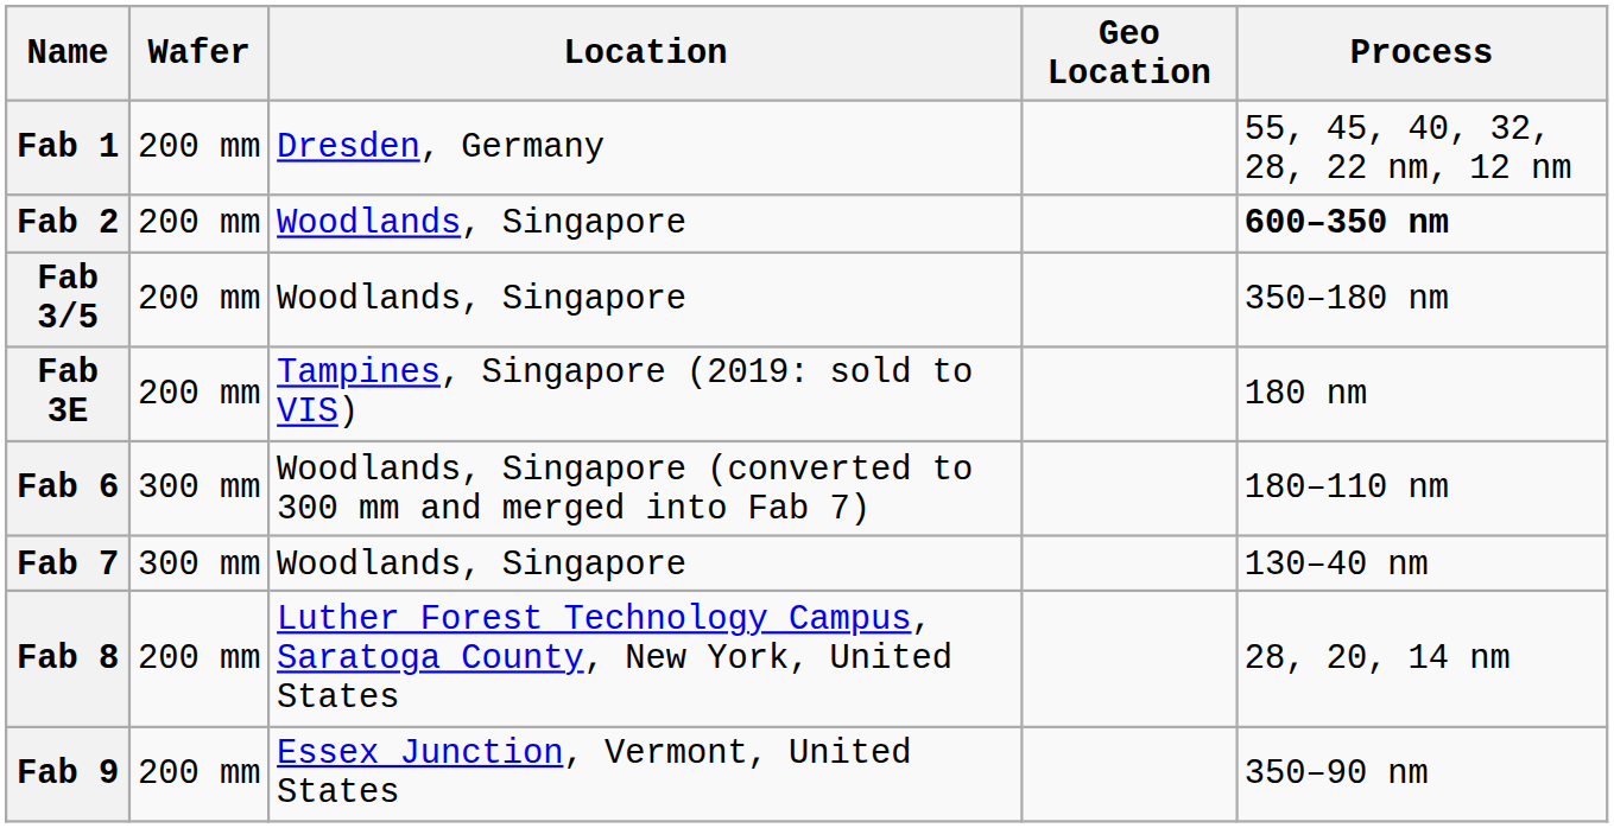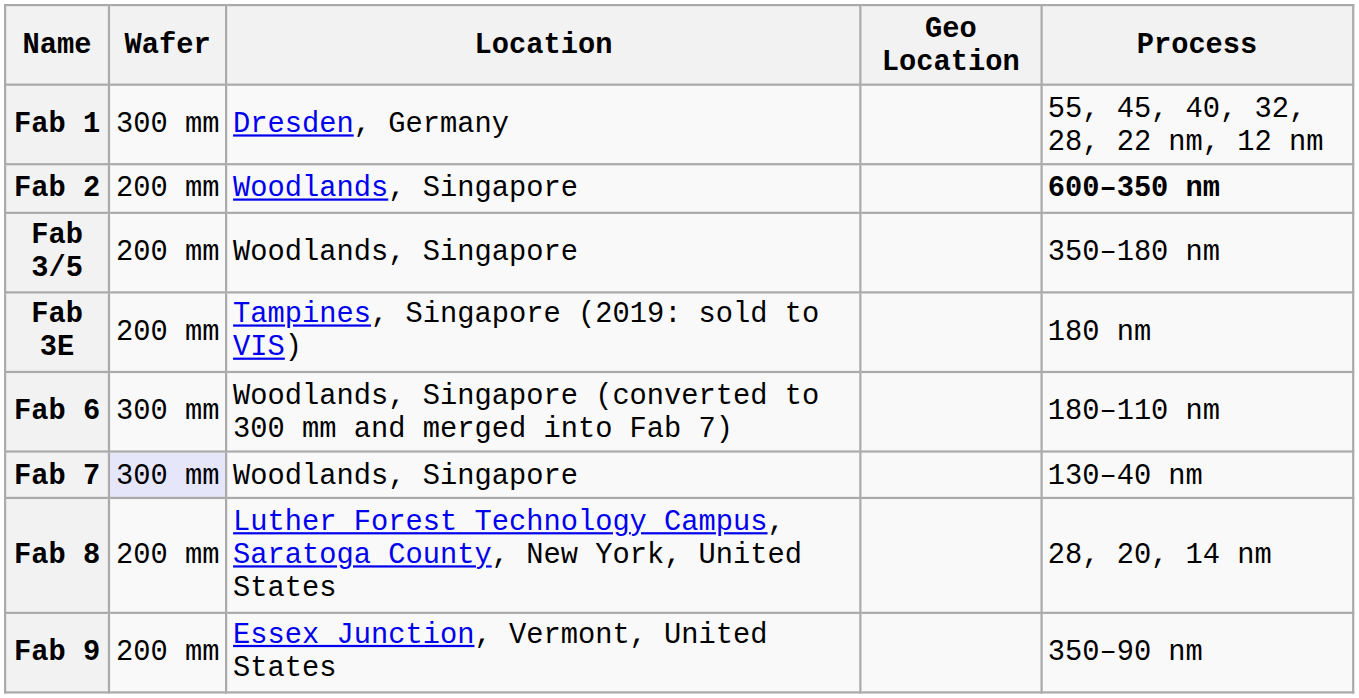Fab 1 | Wafer: 200 mm -> 300 mm
Fab 7 | Wafer: no background -> lavender background
